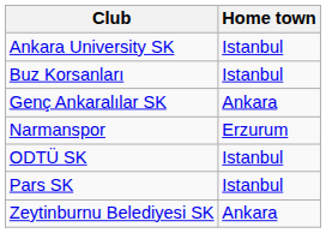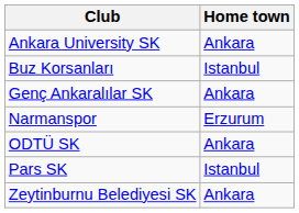Ankara University SK | Home town: Istanbul -> Ankara
ODTÜ SK | Home town: Istanbul -> Ankara
